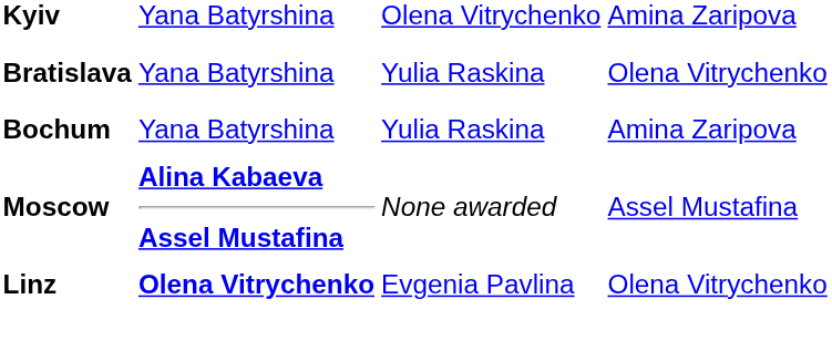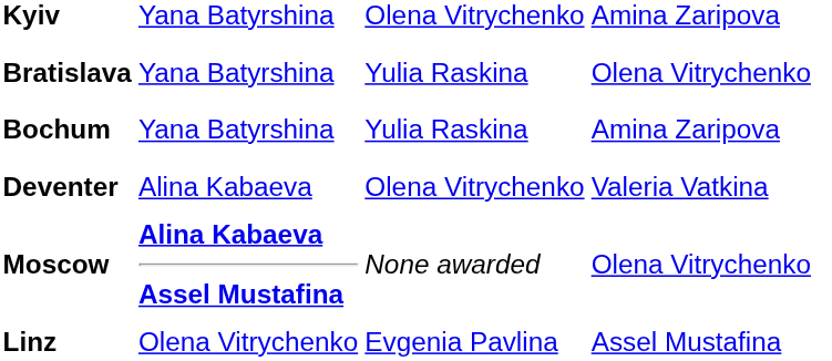+ row: Deventer | Alina Kabaeva | Olena Vitrychenko | Valeria Vatkina
Moscow | column 4: Assel Mustafina -> Olena Vitrychenko
Linz | column 2: bold -> normal
Linz | column 4: Olena Vitrychenko -> Assel Mustafina
